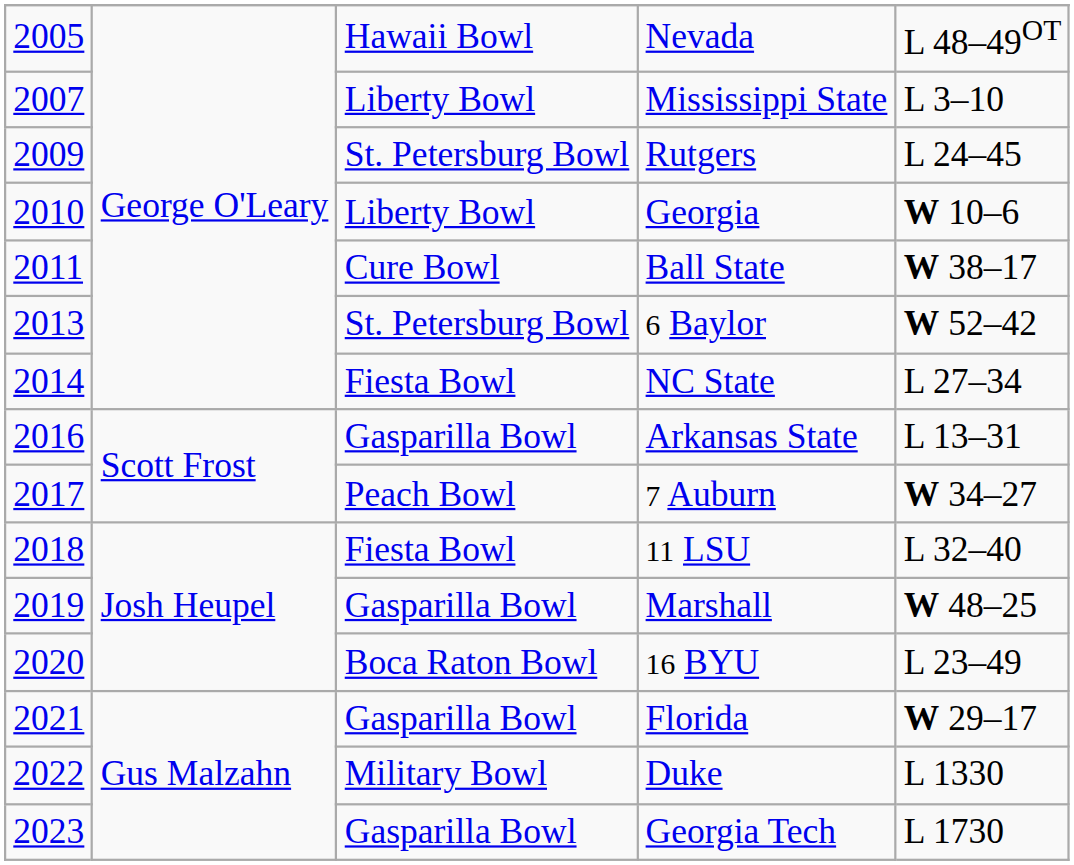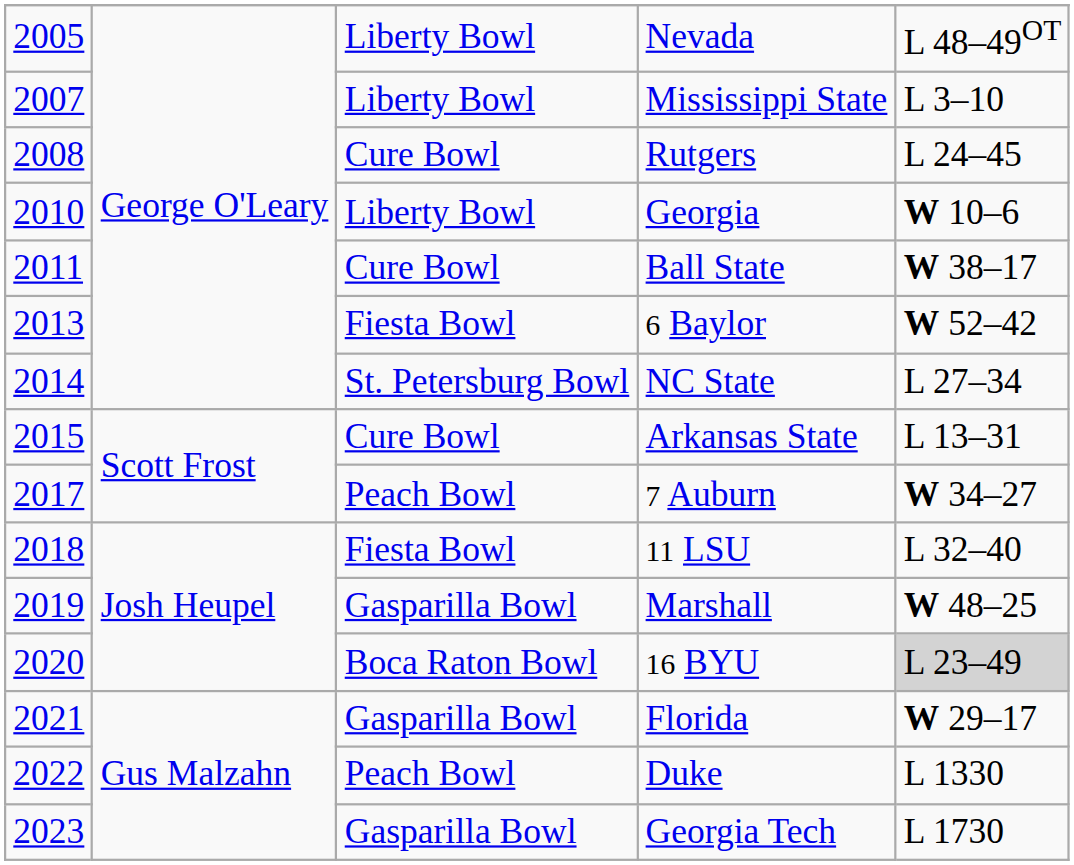Nevada | column 3: Hawaii Bowl -> Liberty Bowl
Rutgers | column 1: 2009 -> 2008
Rutgers | column 3: St. Petersburg Bowl -> Cure Bowl
6 Baylor | column 3: St. Petersburg Bowl -> Fiesta Bowl
NC State | column 3: Fiesta Bowl -> St. Petersburg Bowl
Arkansas State | column 1: 2016 -> 2015
Arkansas State | column 3: Gasparilla Bowl -> Cure Bowl
16 BYU | column 5: no background -> lightgrey background
Duke | column 3: Military Bowl -> Peach Bowl
